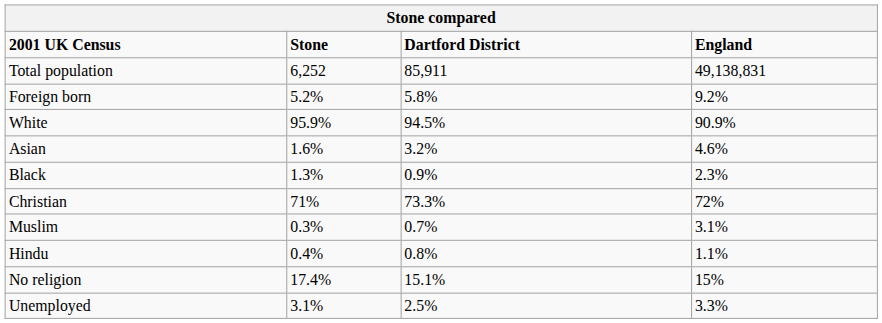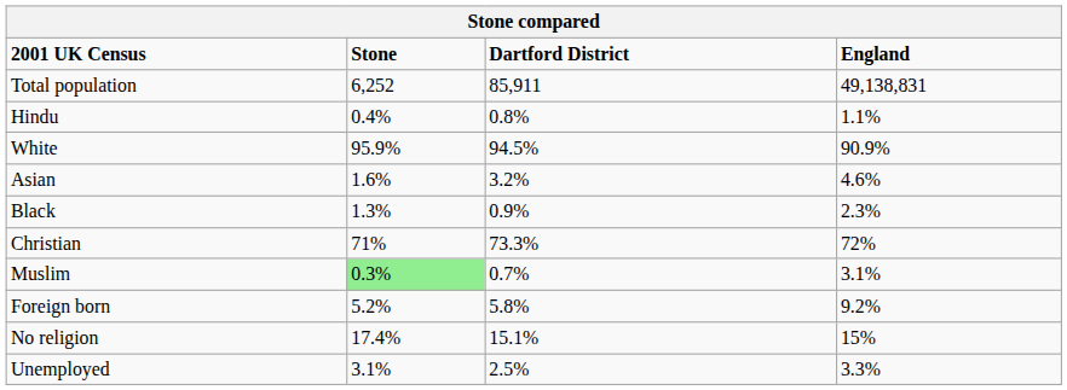rows swapped: Foreign born <-> Hindu
Muslim | Stone: no background -> lightgreen background
